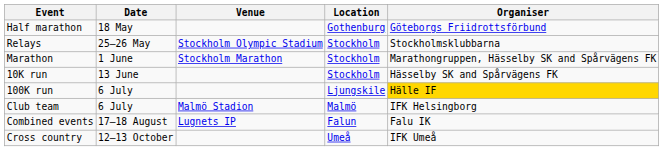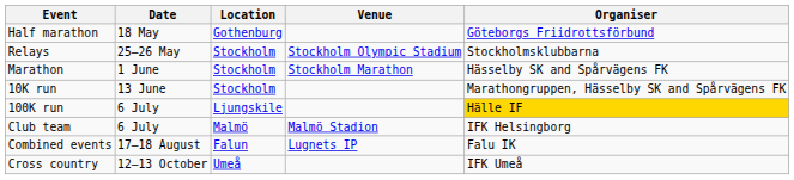columns swapped: Venue <-> Location
Marathon | Organiser: Marathongruppen, Hässelby SK and Spårvägens FK -> Hässelby SK and Spårvägens FK
10K run | Organiser: Hässelby SK and Spårvägens FK -> Marathongruppen, Hässelby SK and Spårvägens FK
